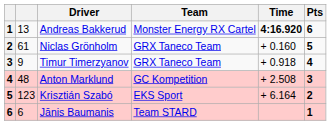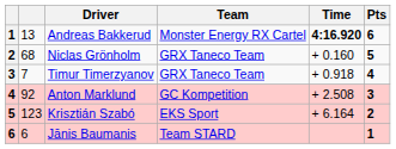Niclas Grönholm | column 2: 61 -> 68
Timur Timerzyanov | column 2: 9 -> 7
Anton Marklund | column 2: 48 -> 92
